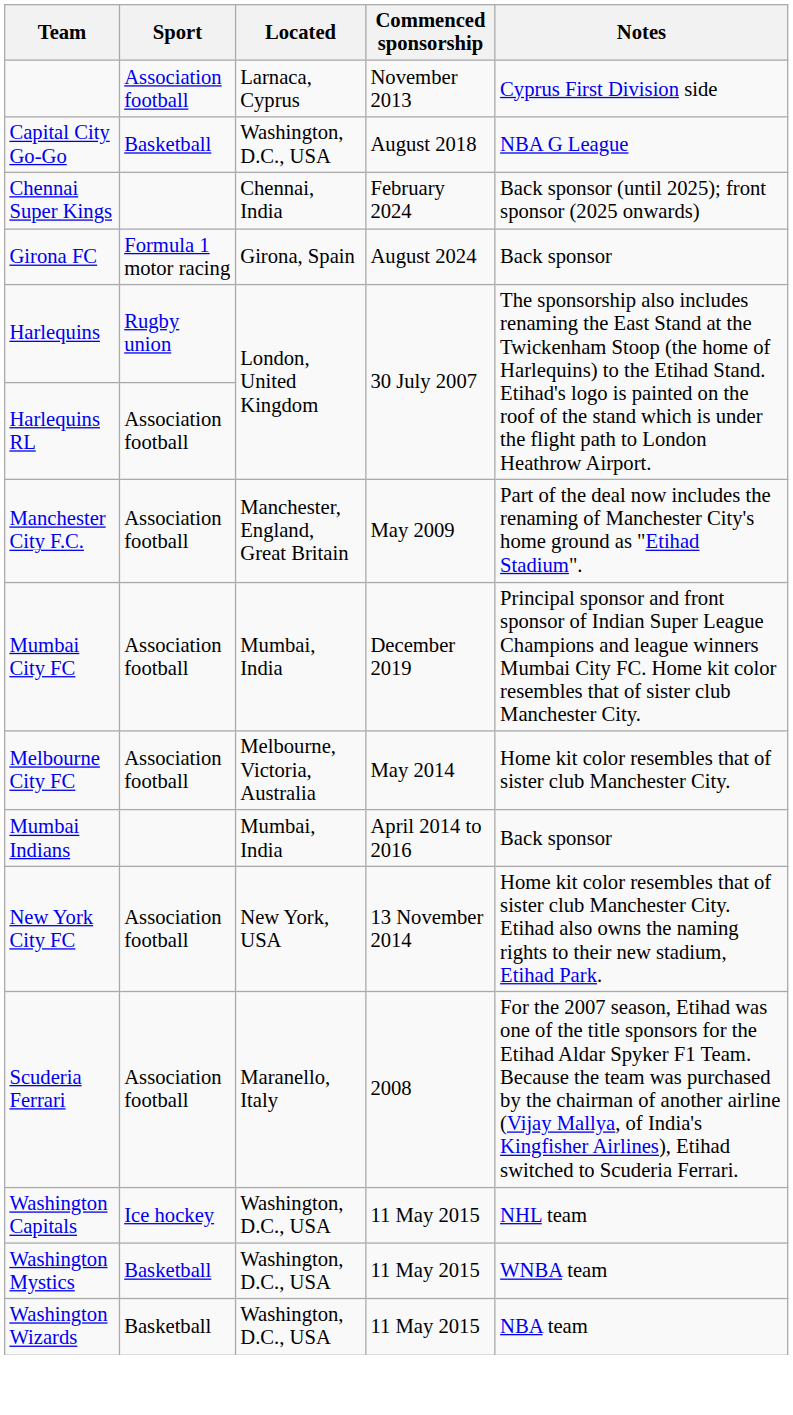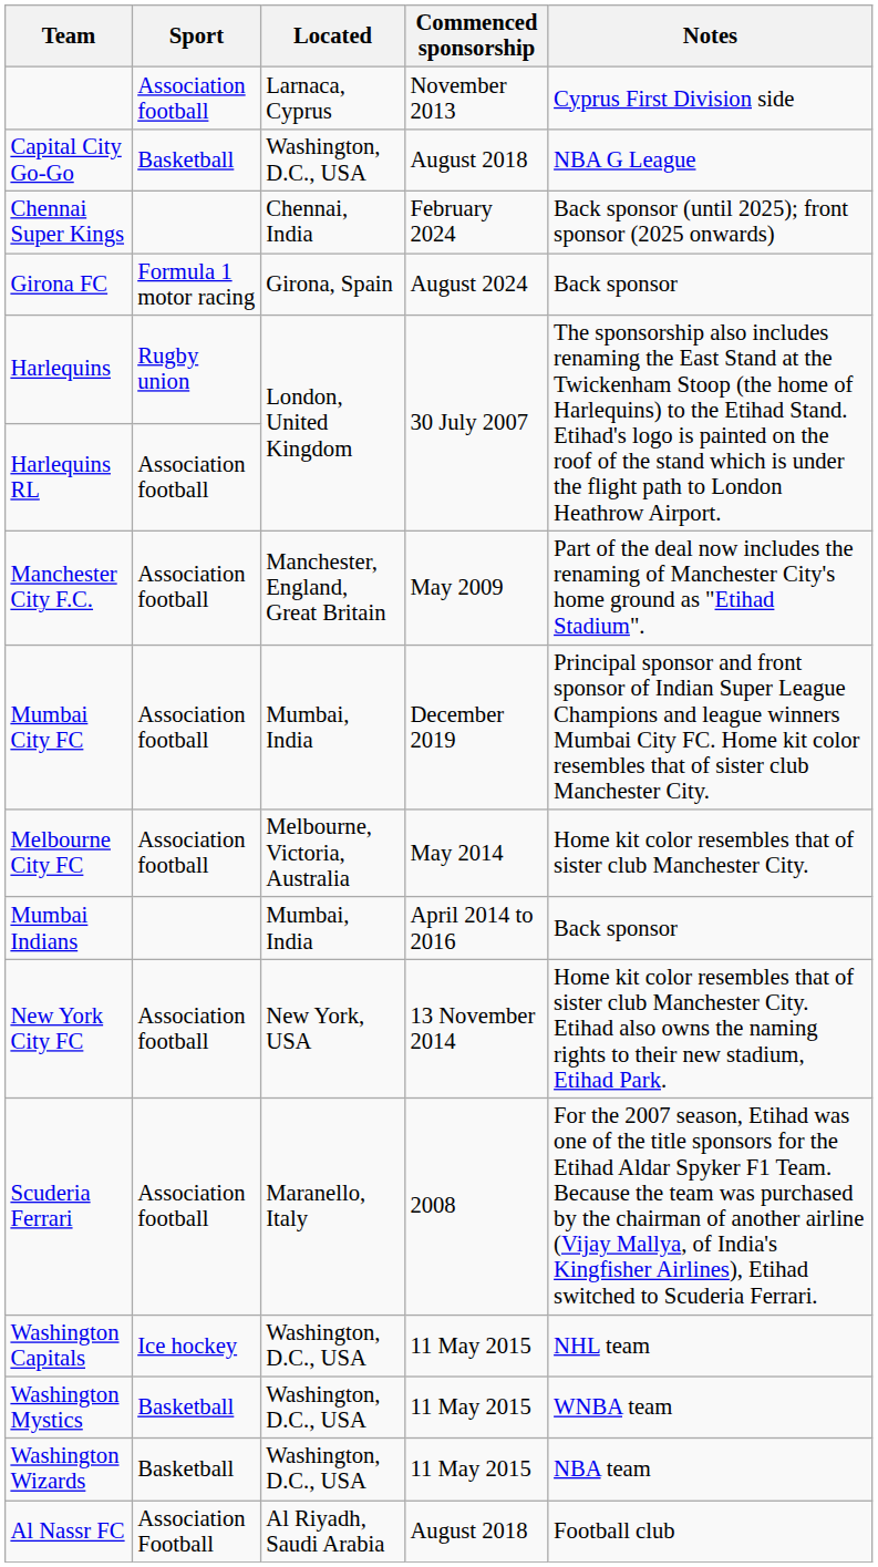+ row: Al Nassr FC | Association Football | Al Riyadh, Saudi Arabia | August 2018 | Football club
